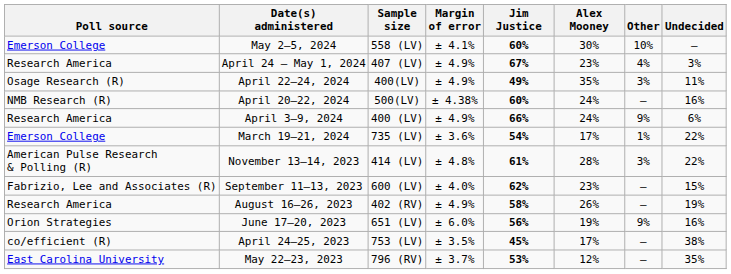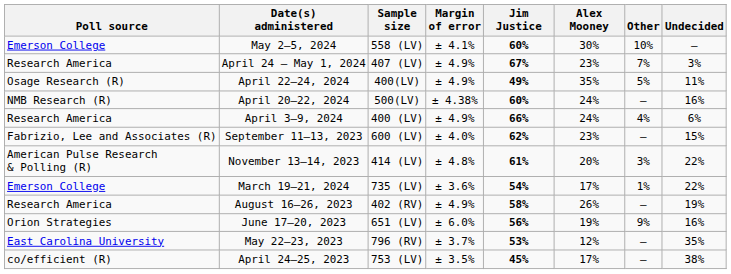April 24 – May 1, 2024 | Other: 4% -> 7%
April 22–24, 2024 | Other: 3% -> 5%
April 3–9, 2024 | Other: 9% -> 4%
rows swapped: March 19–21, 2024 <-> September 11–13, 2023
November 13–14, 2023 | Alex Mooney: 28% -> 20%
rows swapped: May 22–23, 2023 <-> April 24–25, 2023
